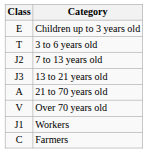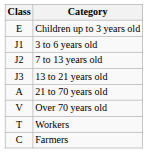3 to 6 years old | Class: T -> J1
Workers | Class: J1 -> T
